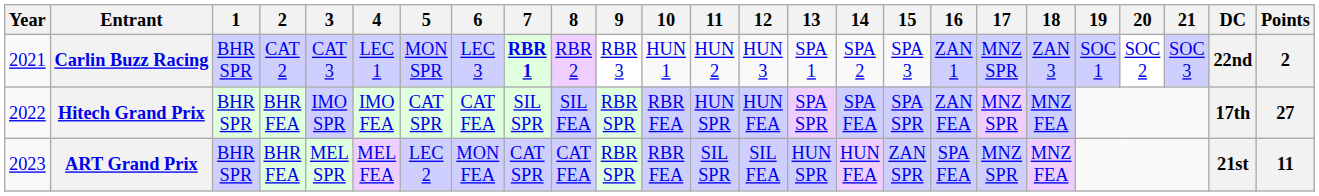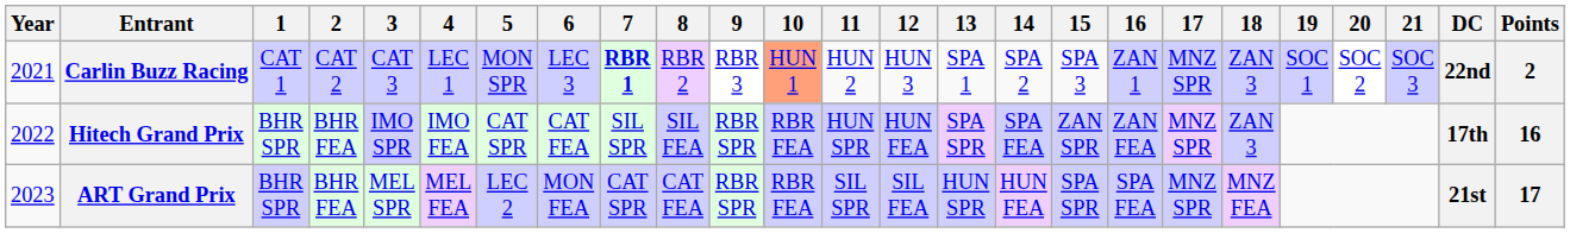Carlin Buzz Racing | 1: BHR SPR -> CAT 1
Carlin Buzz Racing | 10: no background -> lightsalmon background
Hitech Grand Prix | 15: SPA SPR -> ZAN SPR
Hitech Grand Prix | 18: MNZ FEA -> ZAN 3
Hitech Grand Prix | Points: 27 -> 16
ART Grand Prix | 15: ZAN SPR -> SPA SPR
ART Grand Prix | Points: 11 -> 17
